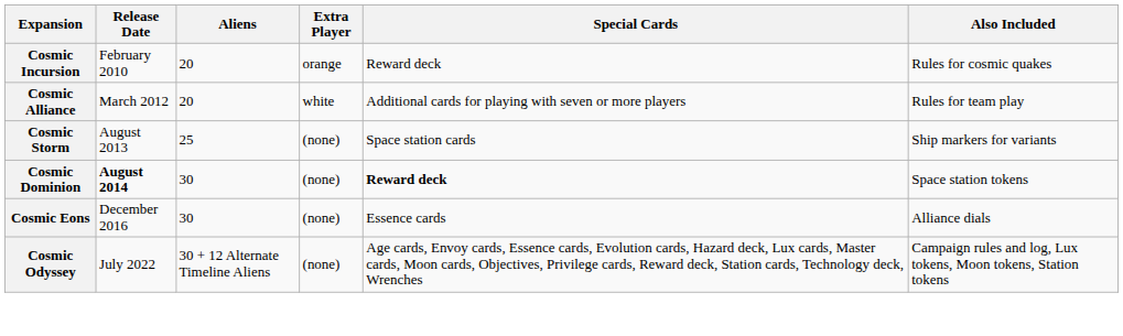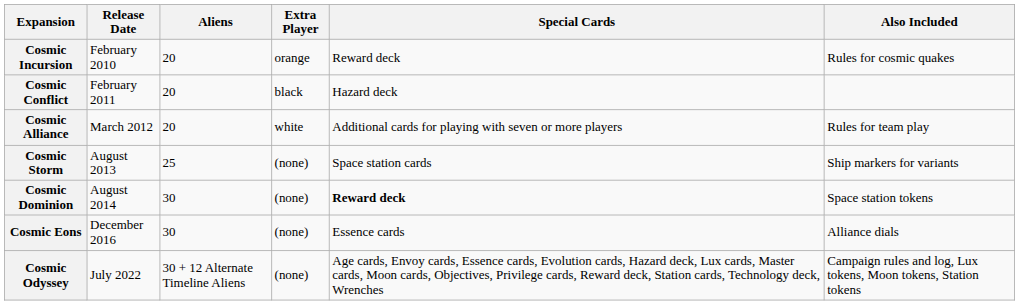+ row: Cosmic Conflict | February 2011 | 20 | black | Hazard deck
Cosmic Dominion | Release Date: bold -> normal
